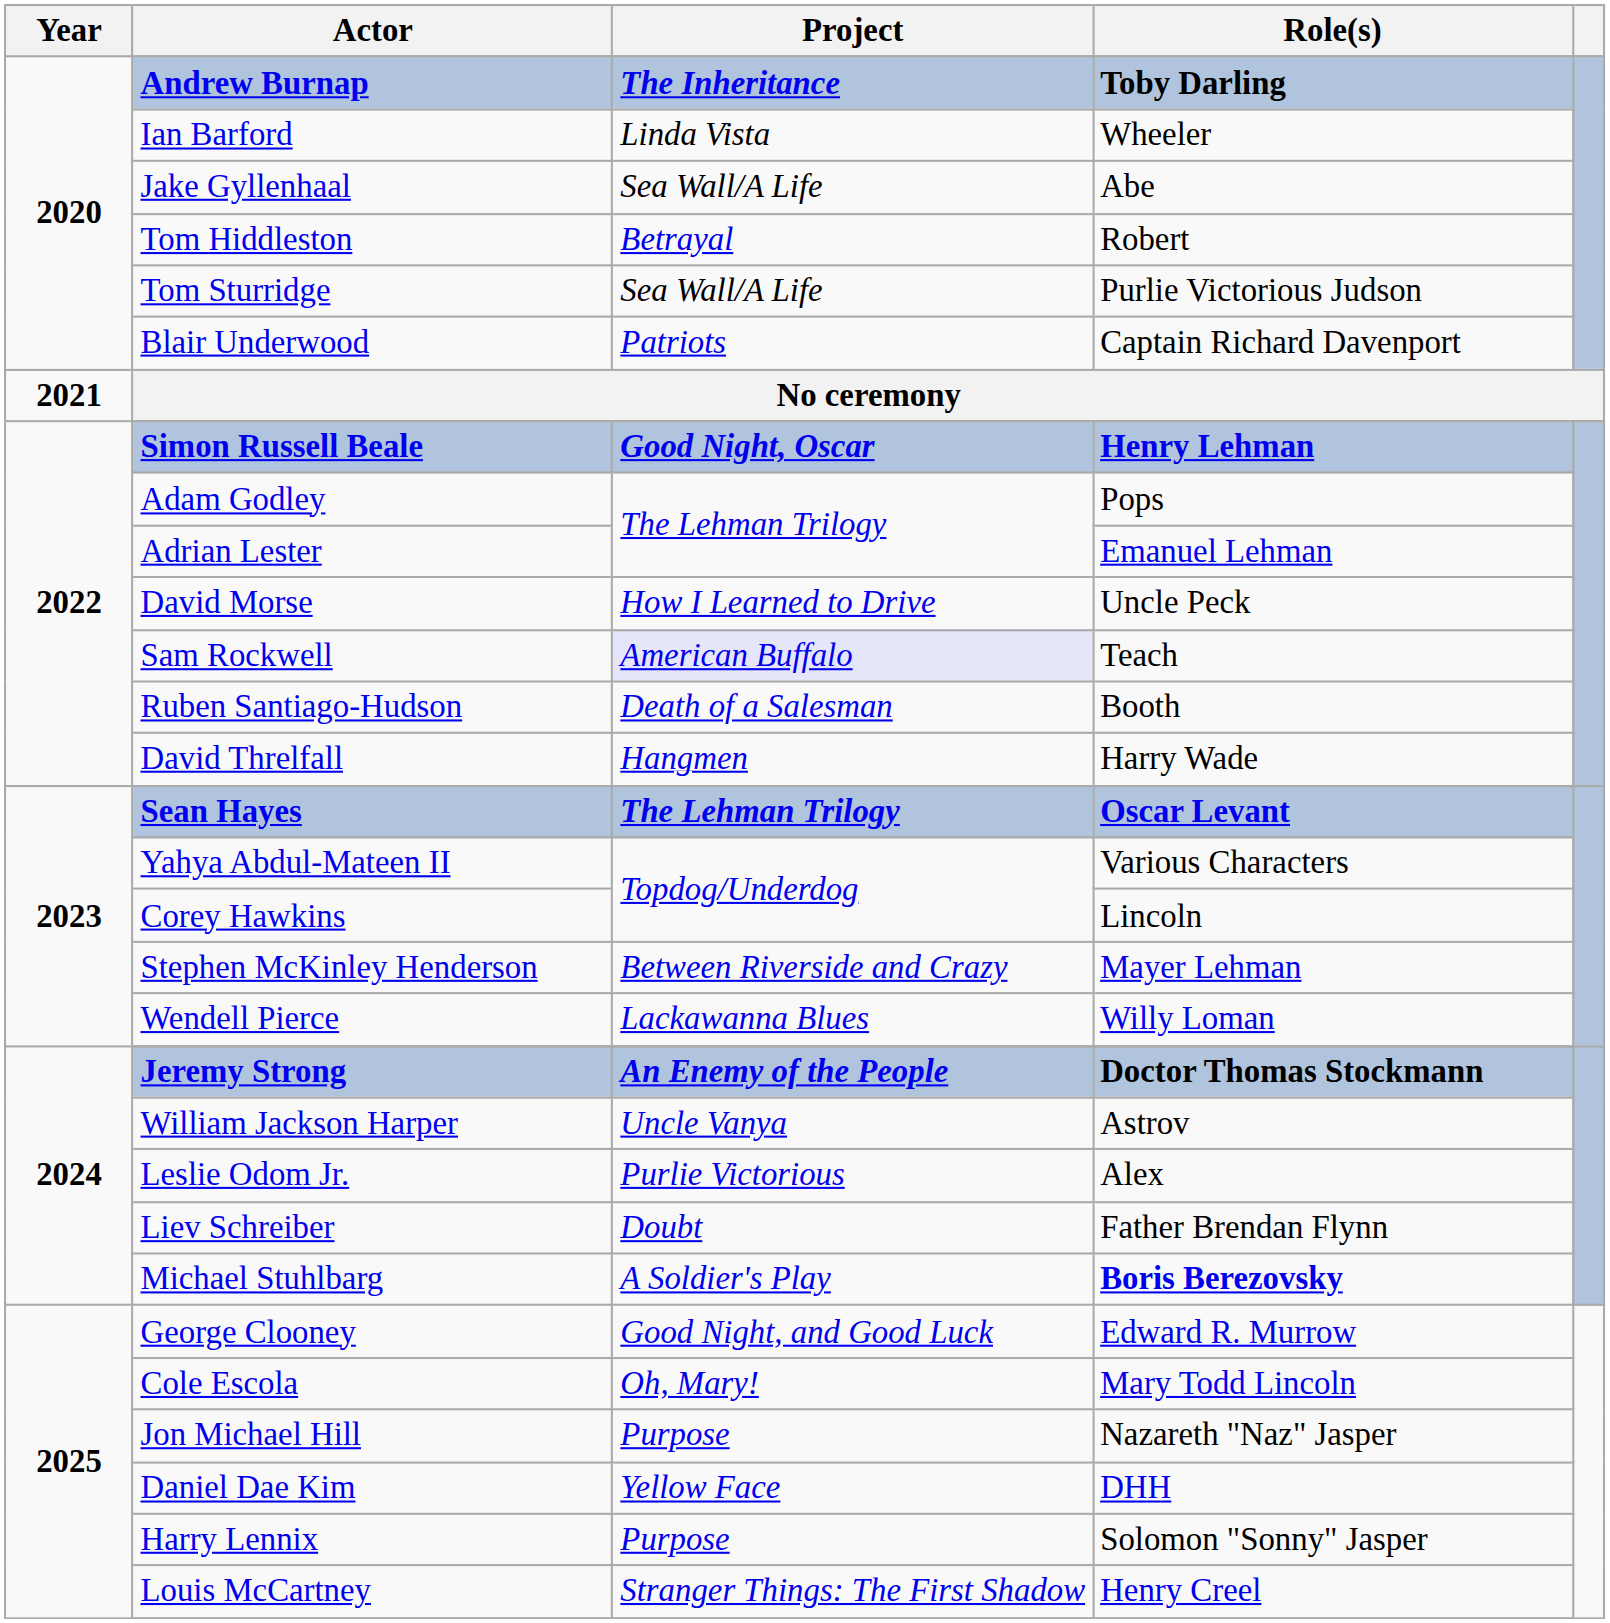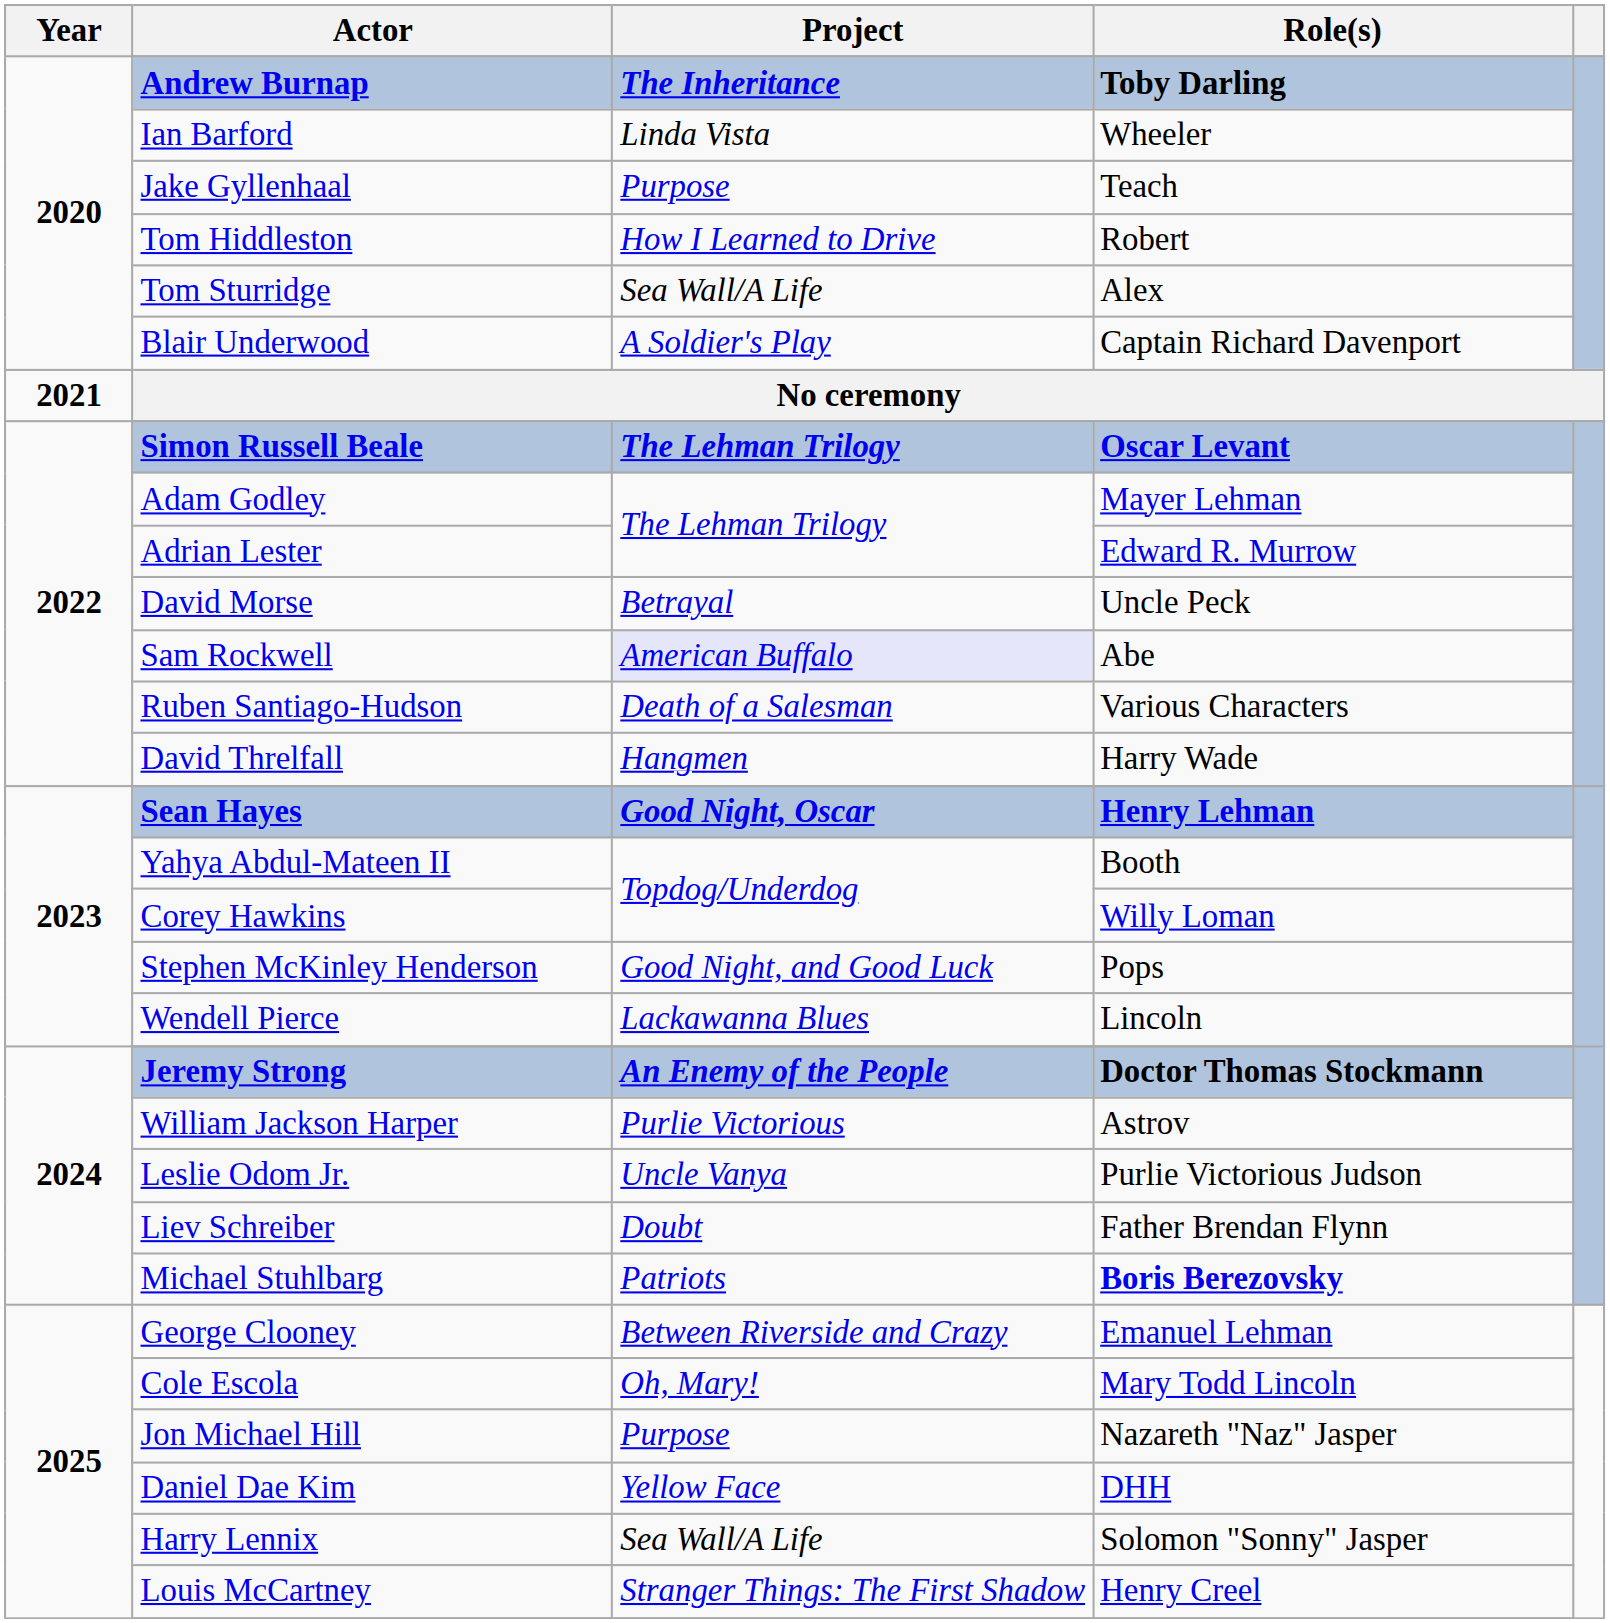Jake Gyllenhaal | Project: Sea Wall/A Life -> Purpose
Jake Gyllenhaal | Role(s): Abe -> Teach
Tom Hiddleston | Project: Betrayal -> How I Learned to Drive
Tom Sturridge | Role(s): Purlie Victorious Judson -> Alex
Blair Underwood | Project: Patriots -> A Soldier's Play
Simon Russell Beale | Project: Good Night, Oscar -> The Lehman Trilogy
Simon Russell Beale | Role(s): Henry Lehman -> Oscar Levant
Adam Godley | Role(s): Pops -> Mayer Lehman
Adrian Lester | Role(s): Emanuel Lehman -> Edward R. Murrow
David Morse | Project: How I Learned to Drive -> Betrayal
Sam Rockwell | Role(s): Teach -> Abe
Ruben Santiago-Hudson | Role(s): Booth -> Various Characters
Sean Hayes | Project: The Lehman Trilogy -> Good Night, Oscar
Sean Hayes | Role(s): Oscar Levant -> Henry Lehman
Yahya Abdul-Mateen II | Role(s): Various Characters -> Booth
Corey Hawkins | Role(s): Lincoln -> Willy Loman
Stephen McKinley Henderson | Project: Between Riverside and Crazy -> Good Night, and Good Luck
Stephen McKinley Henderson | Role(s): Mayer Lehman -> Pops
Wendell Pierce | Role(s): Willy Loman -> Lincoln
William Jackson Harper | Project: Uncle Vanya -> Purlie Victorious
Leslie Odom Jr. | Project: Purlie Victorious -> Uncle Vanya
Leslie Odom Jr. | Role(s): Alex -> Purlie Victorious Judson
Michael Stuhlbarg | Project: A Soldier's Play -> Patriots
George Clooney | Project: Good Night, and Good Luck -> Between Riverside and Crazy
George Clooney | Role(s): Edward R. Murrow -> Emanuel Lehman
Harry Lennix | Project: Purpose -> Sea Wall/A Life
